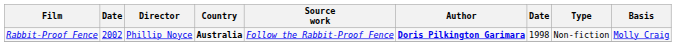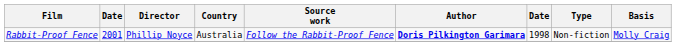Rabbit-Proof Fence | column 2: 2002 -> 2001
Rabbit-Proof Fence | Country: bold -> normal
